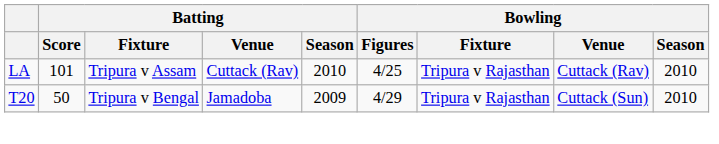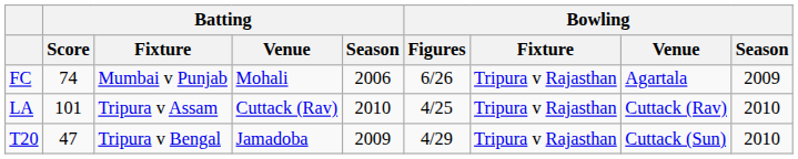+ row: FC | 74 | Mumbai v Punjab | Mohali | 2006 | 6/26 | Tripura v Rajasthan | Agartala | 2009
T20 | Batting / Score: 50 -> 47
